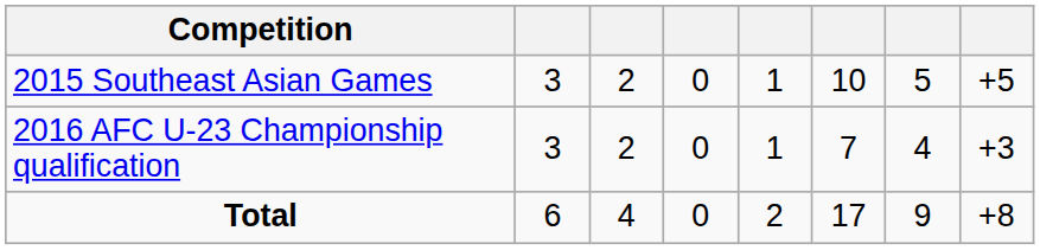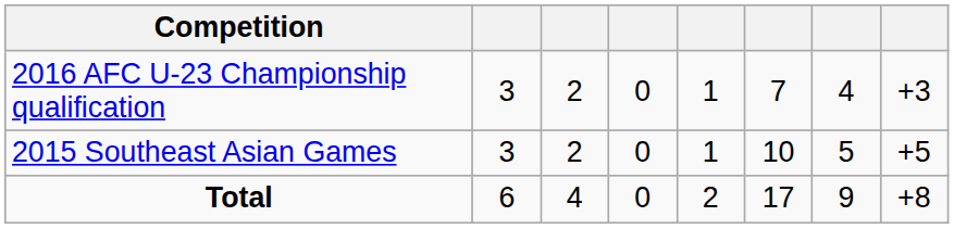rows swapped: 2016 AFC U-23 Championship qualification <-> 2015 Southeast Asian Games
